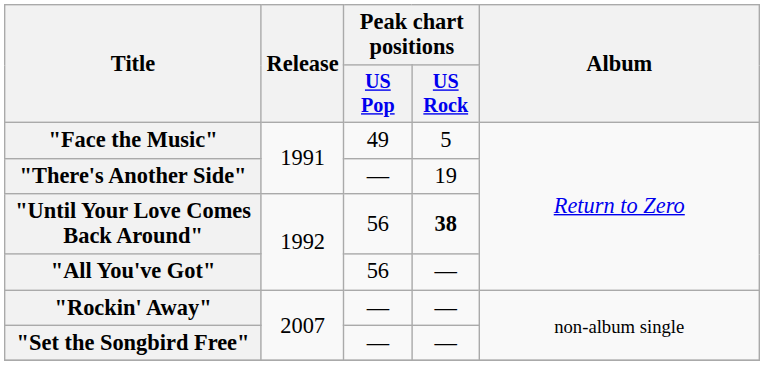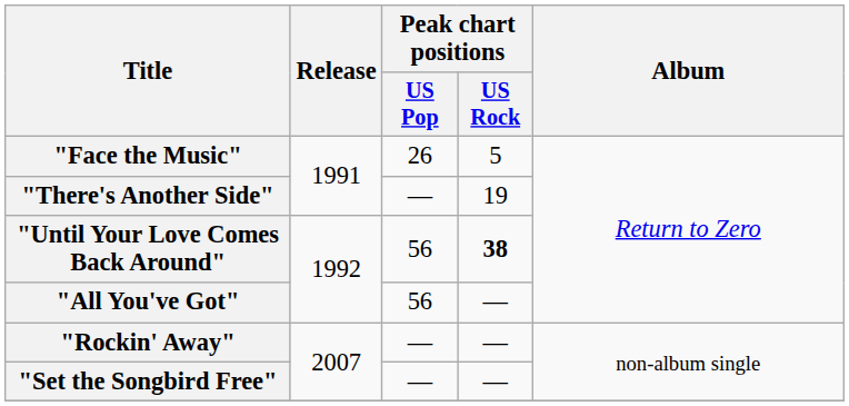"Face the Music" | Peak chart positions / US Pop: 49 -> 26
